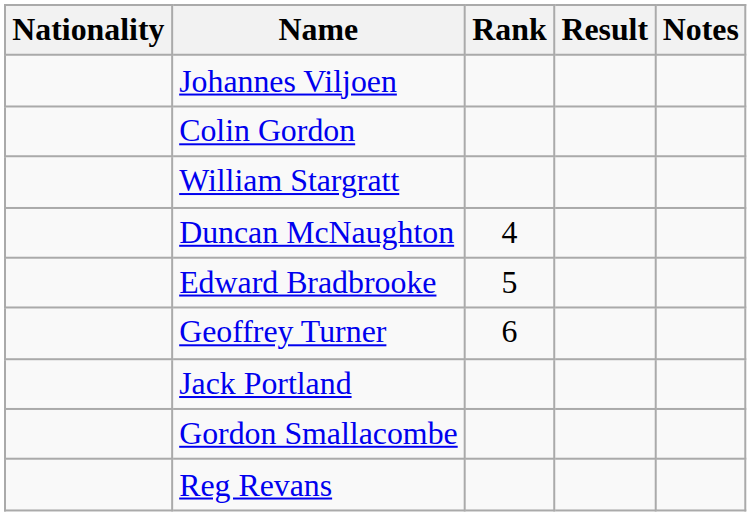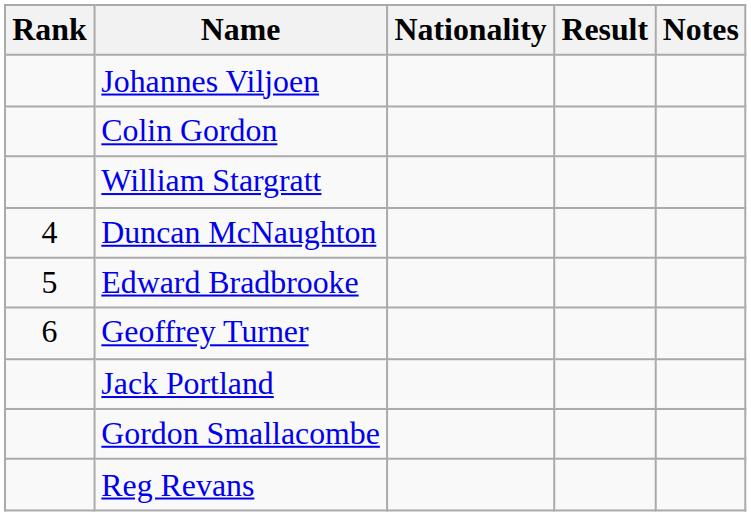columns swapped: Rank <-> Nationality
